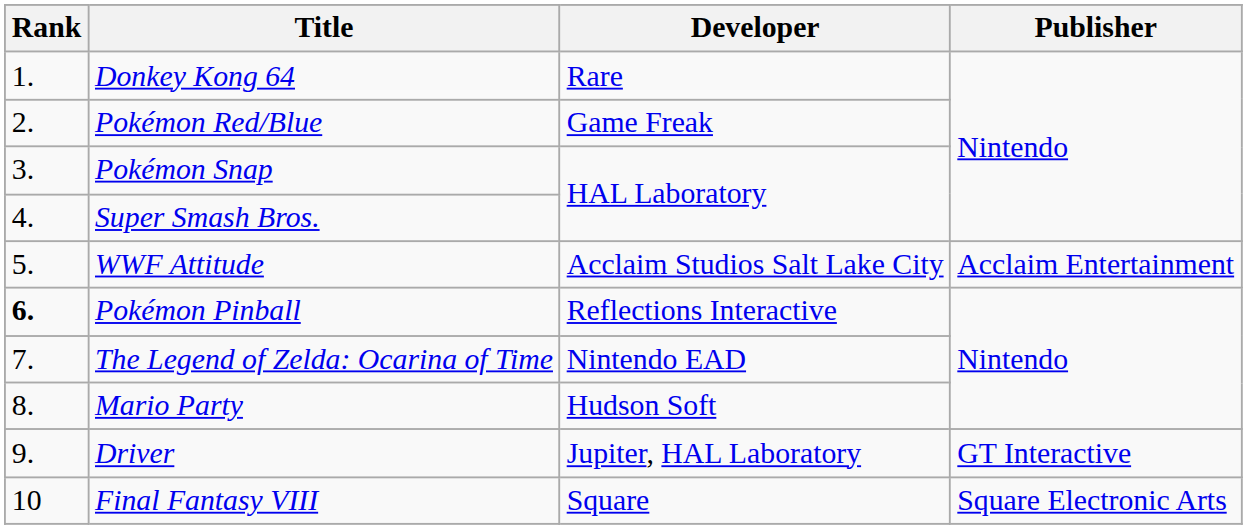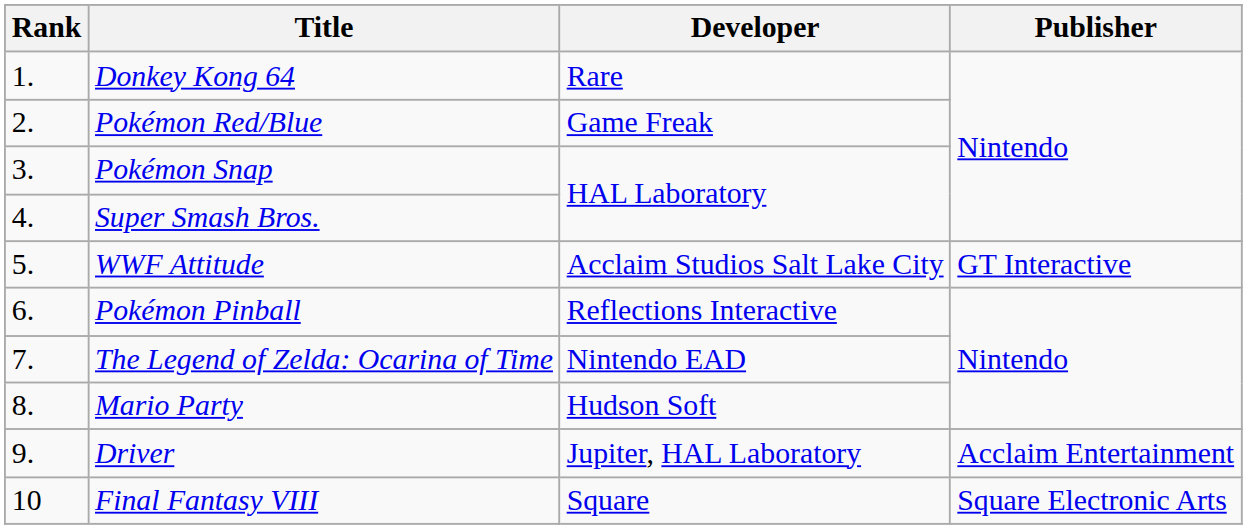WWF Attitude | Publisher: Acclaim Entertainment -> GT Interactive
Pokémon Pinball | Rank: bold -> normal
Driver | Publisher: GT Interactive -> Acclaim Entertainment
